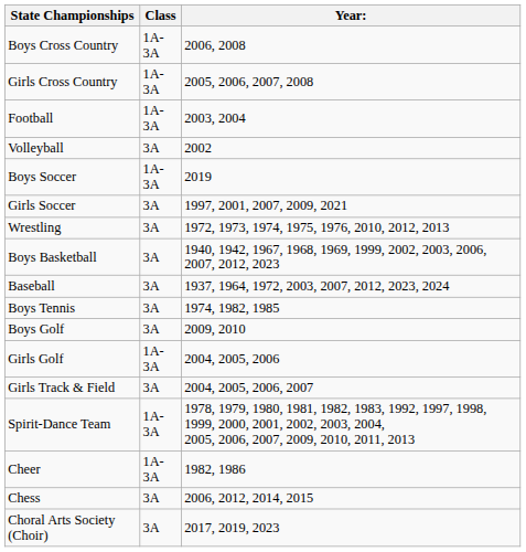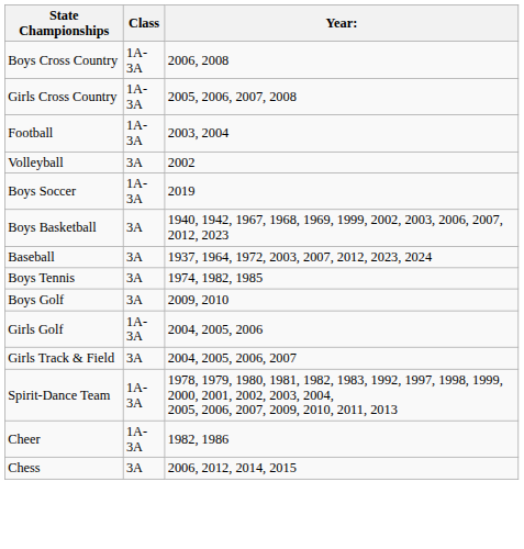- row: Girls Soccer | 3A | 1997, 2001, 2007, 2009, 2021
- row: Wrestling | 3A | 1972, 1973, 1974, 1975, 1976, 2010, 2012, 2013
- row: Choral Arts Society (Choir) | 3A | 2017, 2019, 2023
